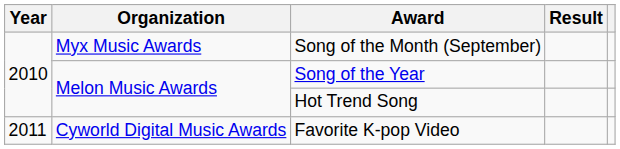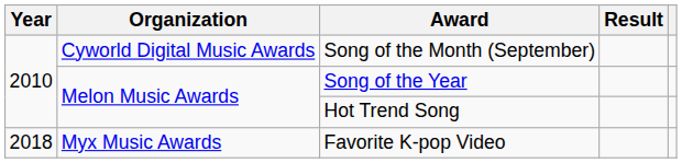Song of the Month (September) | Organization: Myx Music Awards -> Cyworld Digital Music Awards
Favorite K-pop Video | Year: 2011 -> 2018
Favorite K-pop Video | Organization: Cyworld Digital Music Awards -> Myx Music Awards
